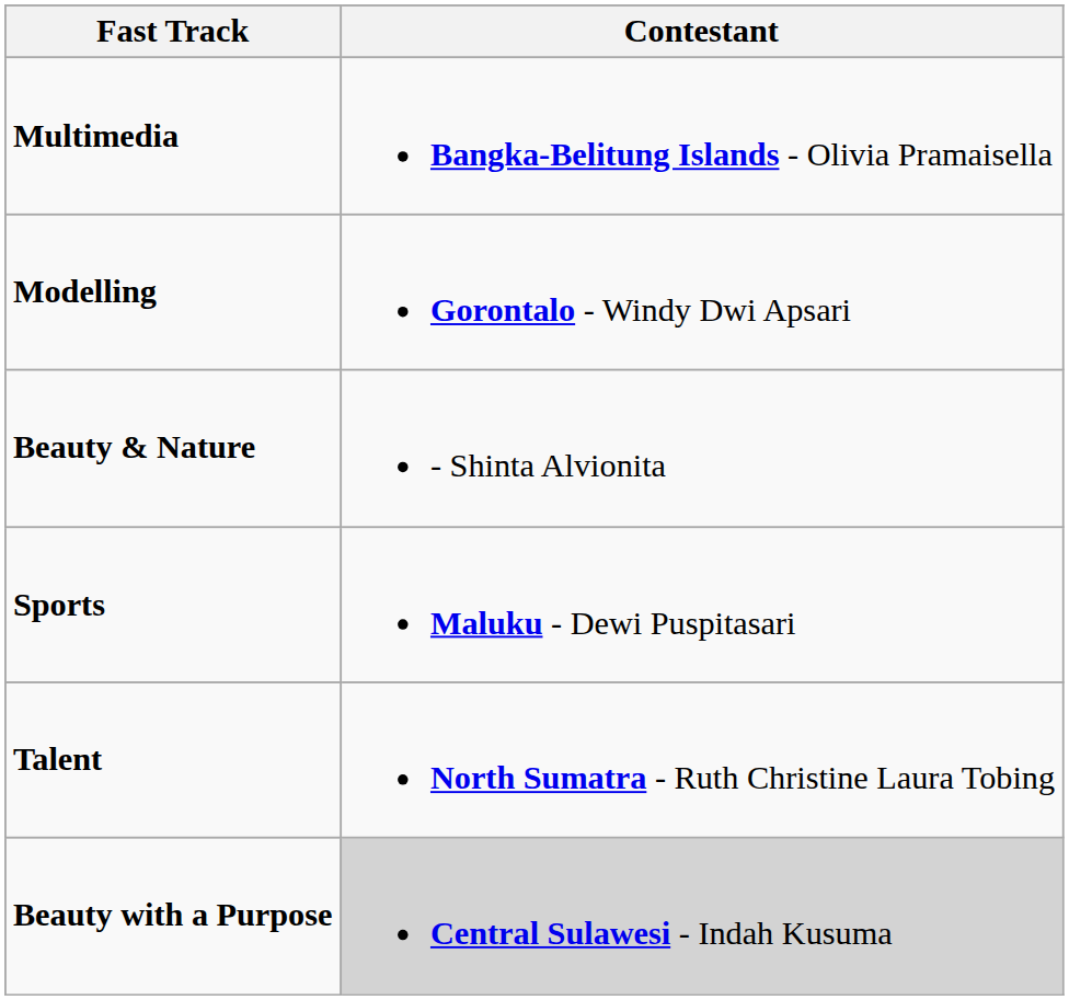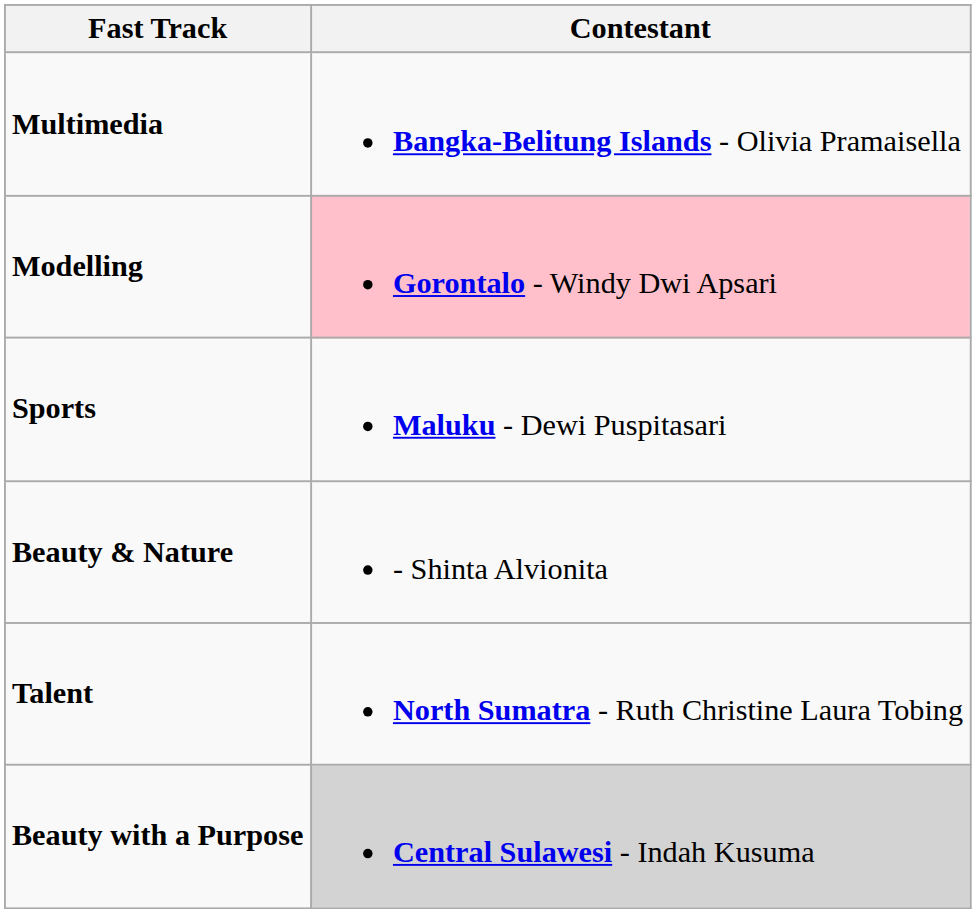Modelling | Contestant: no background -> pink background
rows swapped: Beauty & Nature <-> Sports
